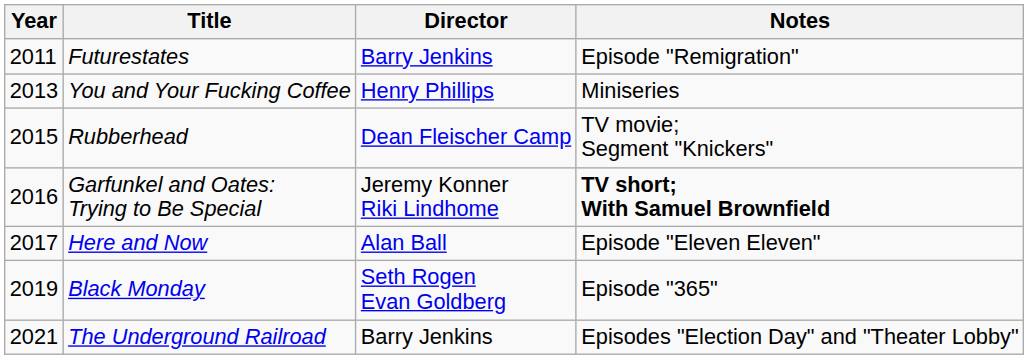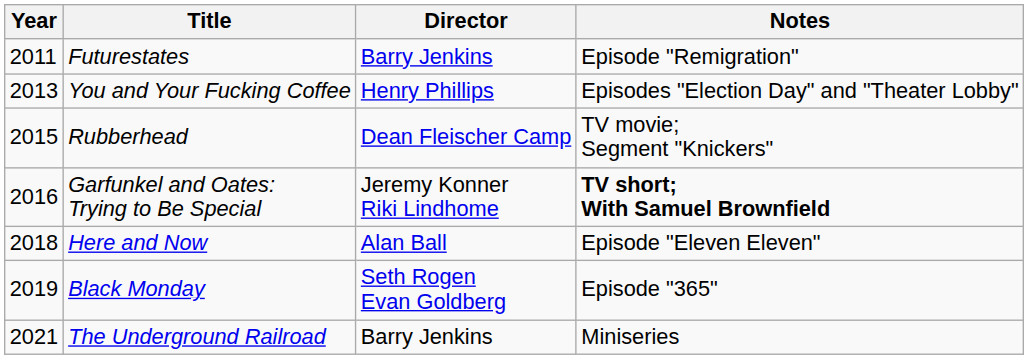You and Your Fucking Coffee | Notes: Miniseries -> Episodes "Election Day" and "Theater Lobby"
Here and Now | Year: 2017 -> 2018
The Underground Railroad | Notes: Episodes "Election Day" and "Theater Lobby" -> Miniseries
